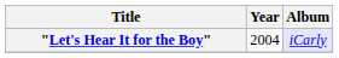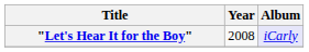"Let's Hear It for the Boy" | Year: 2004 -> 2008
